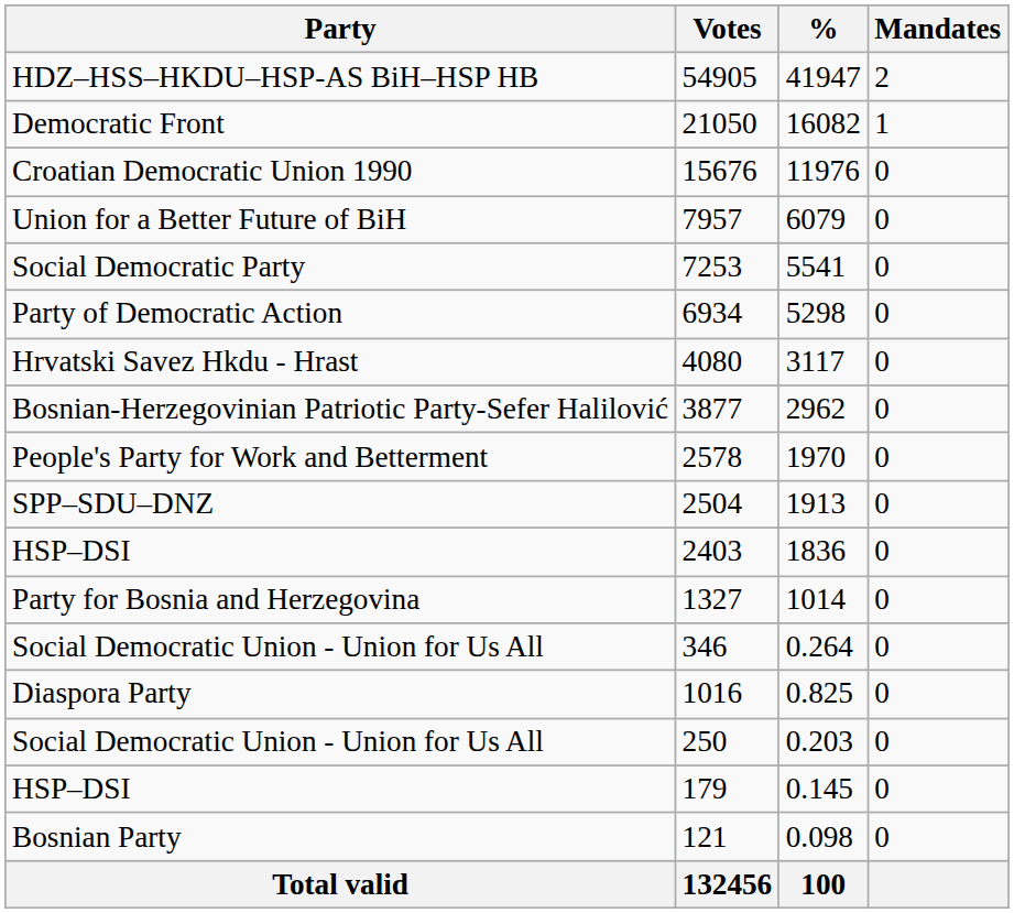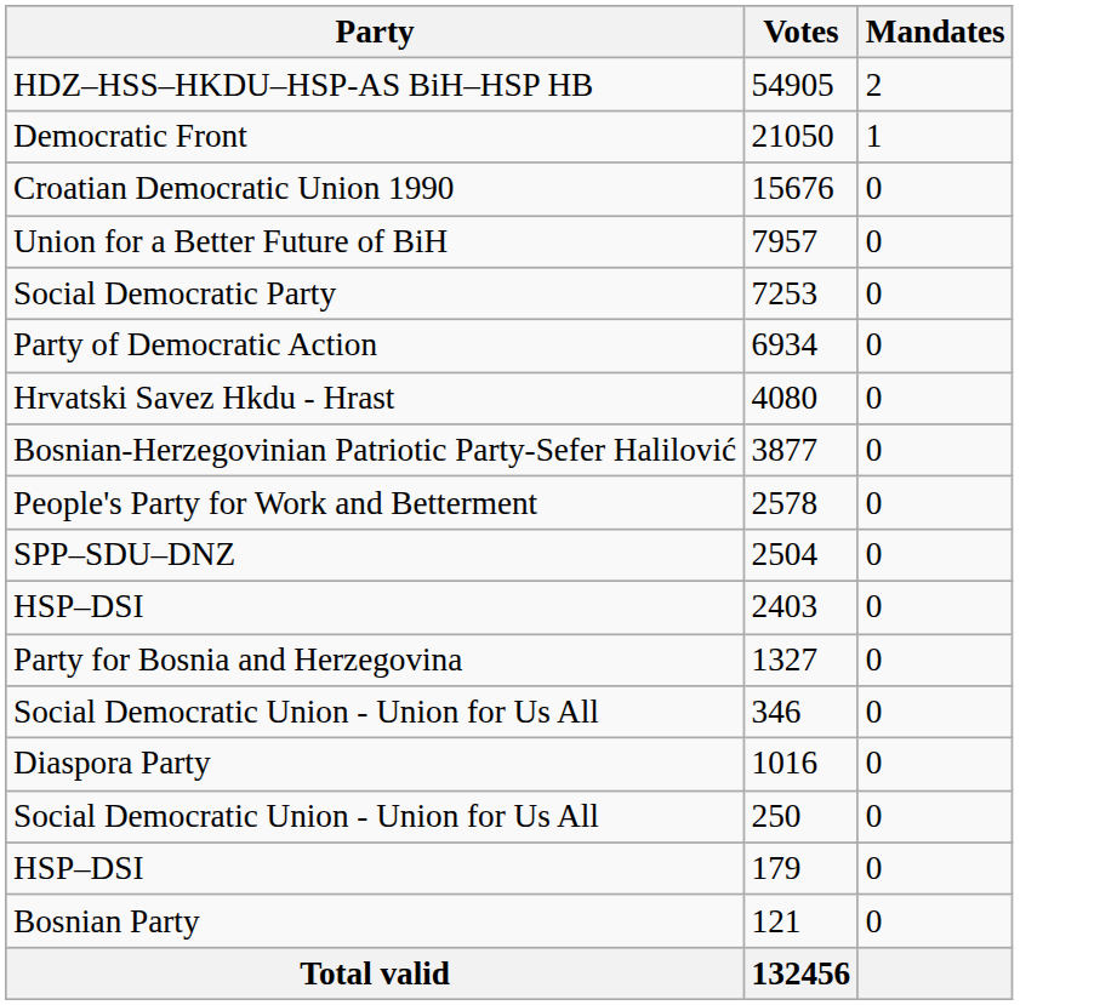- column: % | 41947 | 16082 | 11976 | 6079 | 5541 | 5298 | 3117 | 2962 | 1970 | 1913 | 1836 | 1014 | 0.264 | 0.825 | 0.203 | 0.145 | 0.098 | 100
